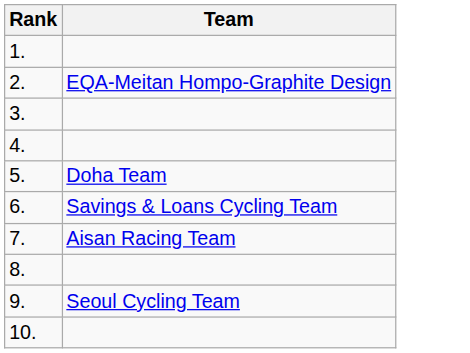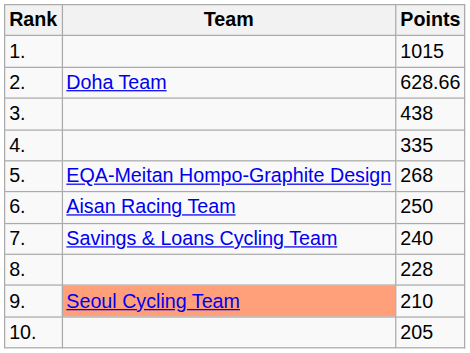+ column: Points | 1015 | 628.66 | 438 | 335 | 268 | 250 | 240 | 228 | 210 | 205
2. | Team: EQA-Meitan Hompo-Graphite Design -> Doha Team
5. | Team: Doha Team -> EQA-Meitan Hompo-Graphite Design
6. | Team: Savings & Loans Cycling Team -> Aisan Racing Team
7. | Team: Aisan Racing Team -> Savings & Loans Cycling Team
9. | Team: no background -> lightsalmon background
